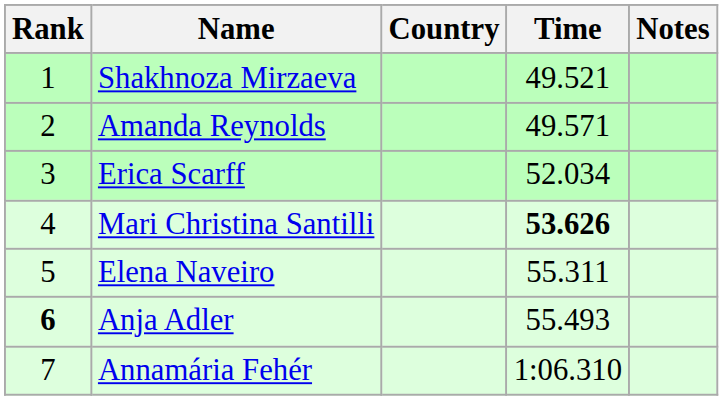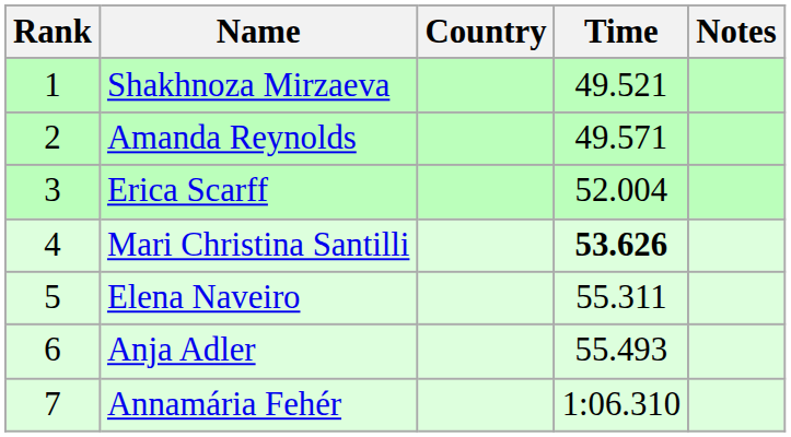Erica Scarff | Time: 52.034 -> 52.004
Anja Adler | Rank: bold -> normal
